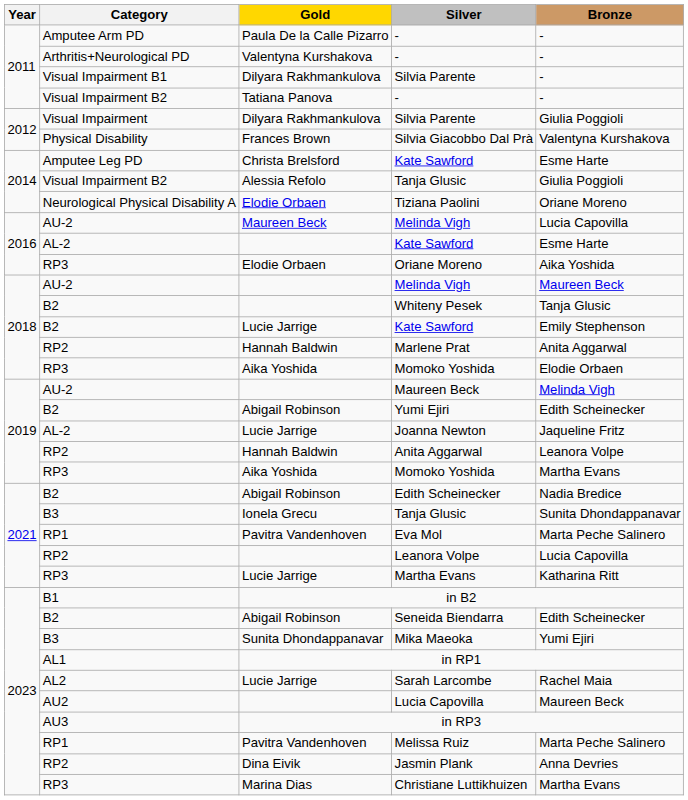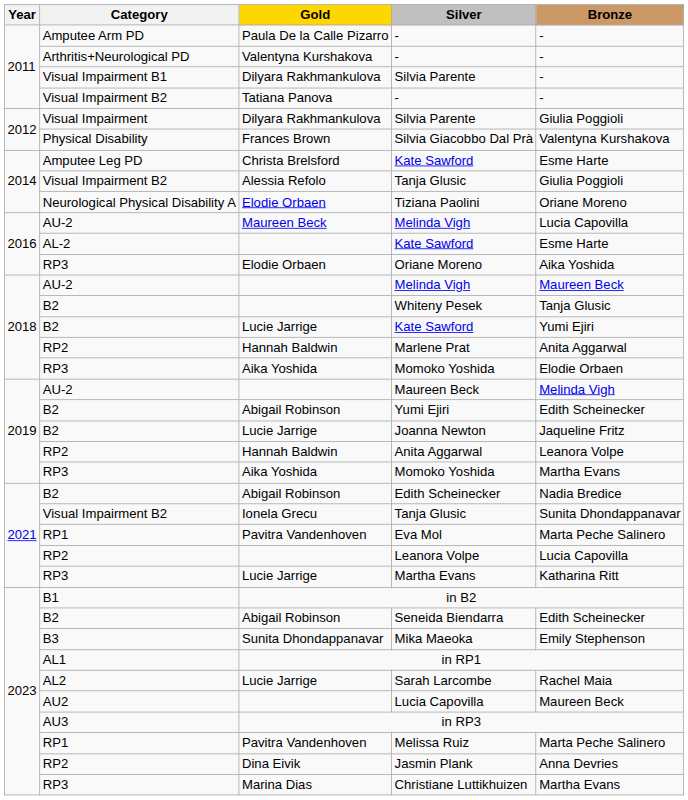Lucie Jarrige / Kate Sawford | Bronze: Emily Stephenson -> Yumi Ejiri
Joanna Newton | Category: AL-2 -> B2
Ionela Grecu / Tanja Glusic | Category: B3 -> Visual Impairment B2
Mika Maeoka | Bronze: Yumi Ejiri -> Emily Stephenson
